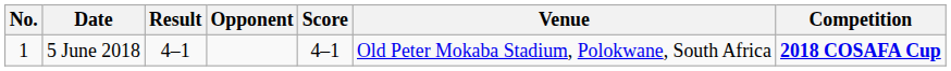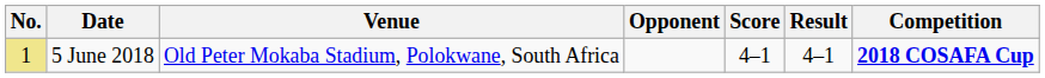columns swapped: Venue <-> Result
5 June 2018 | No.: no background -> khaki background
